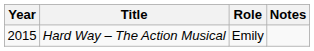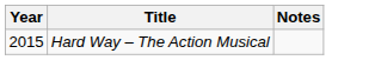- column: Role | Emily
